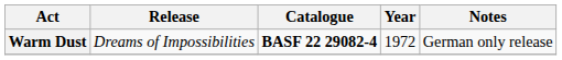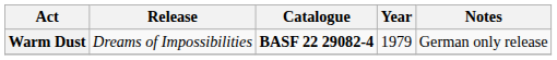Warm Dust | Year: 1972 -> 1979
